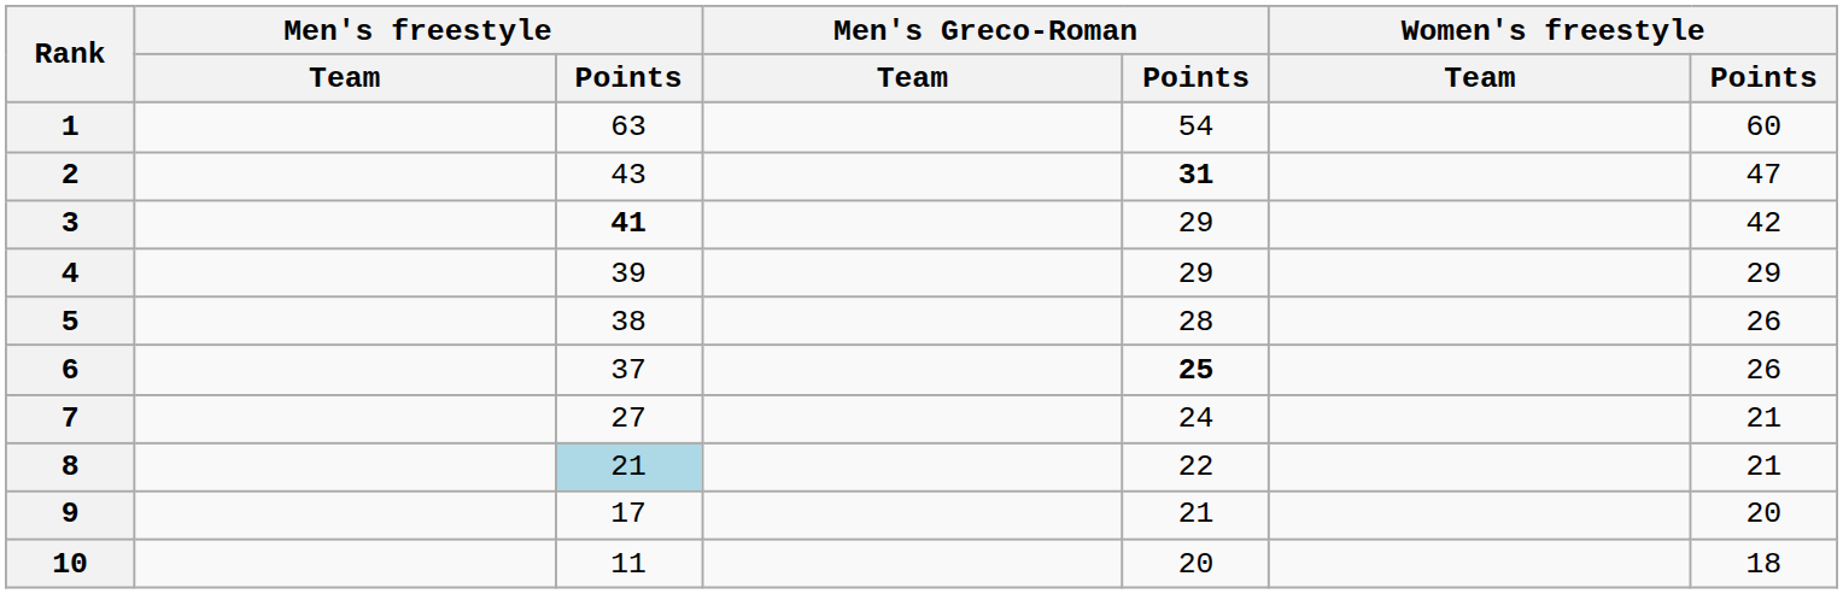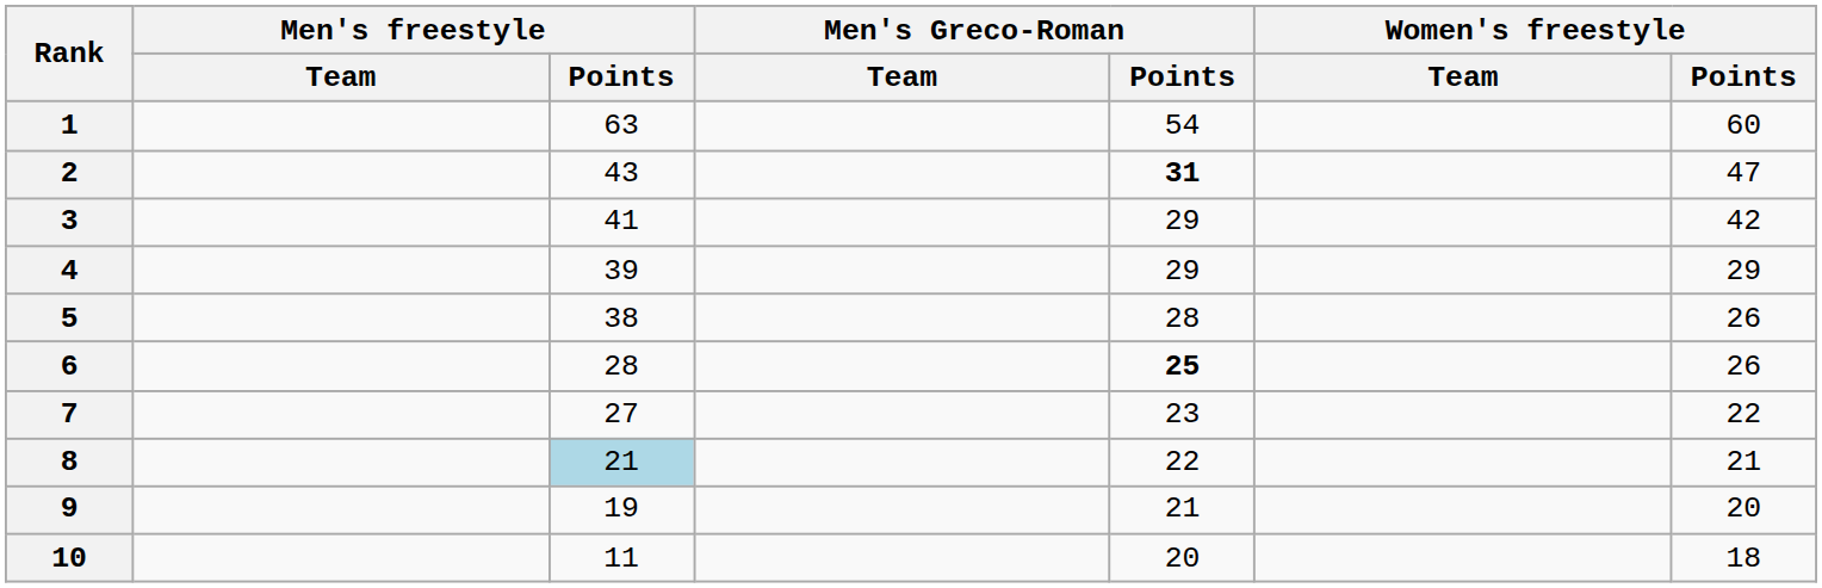3 | Men's freestyle / Points: bold -> normal
6 | Men's freestyle / Points: 37 -> 28
7 | Men's Greco-Roman / Points: 24 -> 23
7 | Women's freestyle / Points: 21 -> 22
9 | Men's freestyle / Points: 17 -> 19
